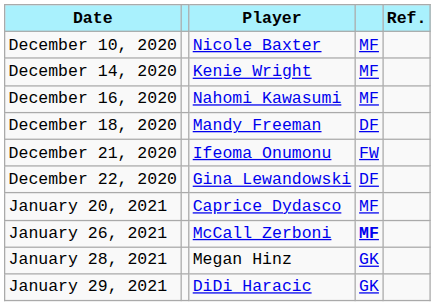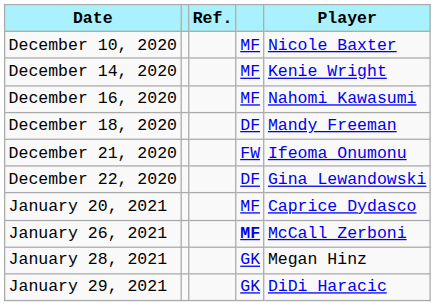columns swapped: Player <-> Ref.
